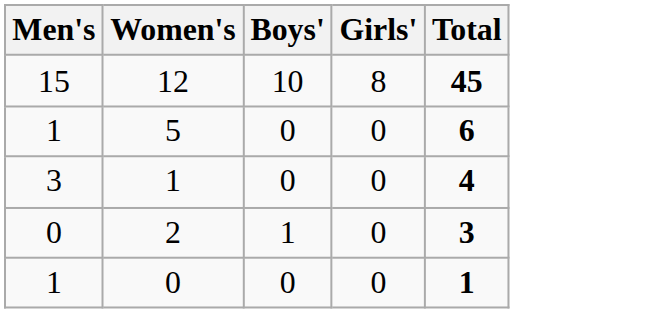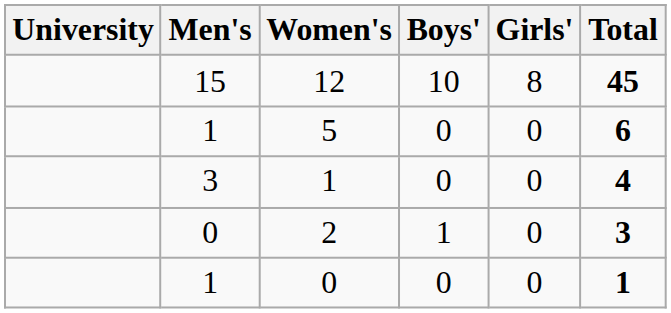+ column: University
